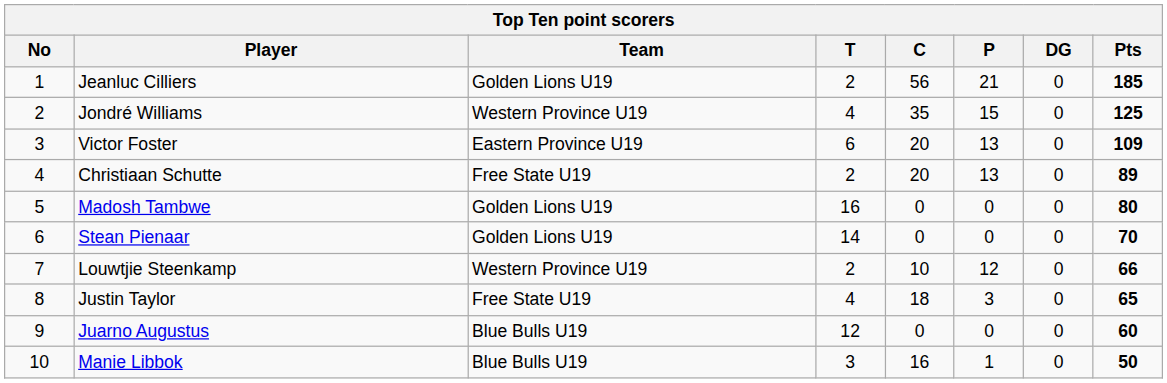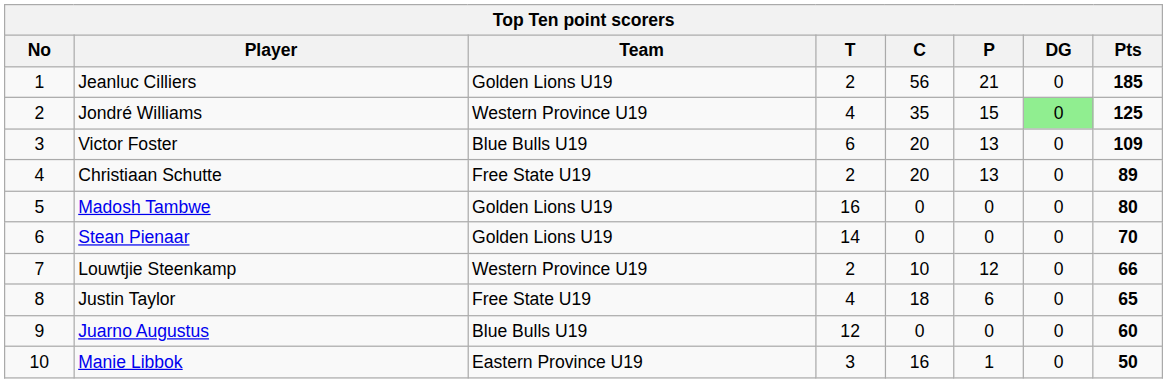Jondré Williams | DG: no background -> lightgreen background
Victor Foster | Team: Eastern Province U19 -> Blue Bulls U19
Justin Taylor | P: 3 -> 6
Manie Libbok | Team: Blue Bulls U19 -> Eastern Province U19
